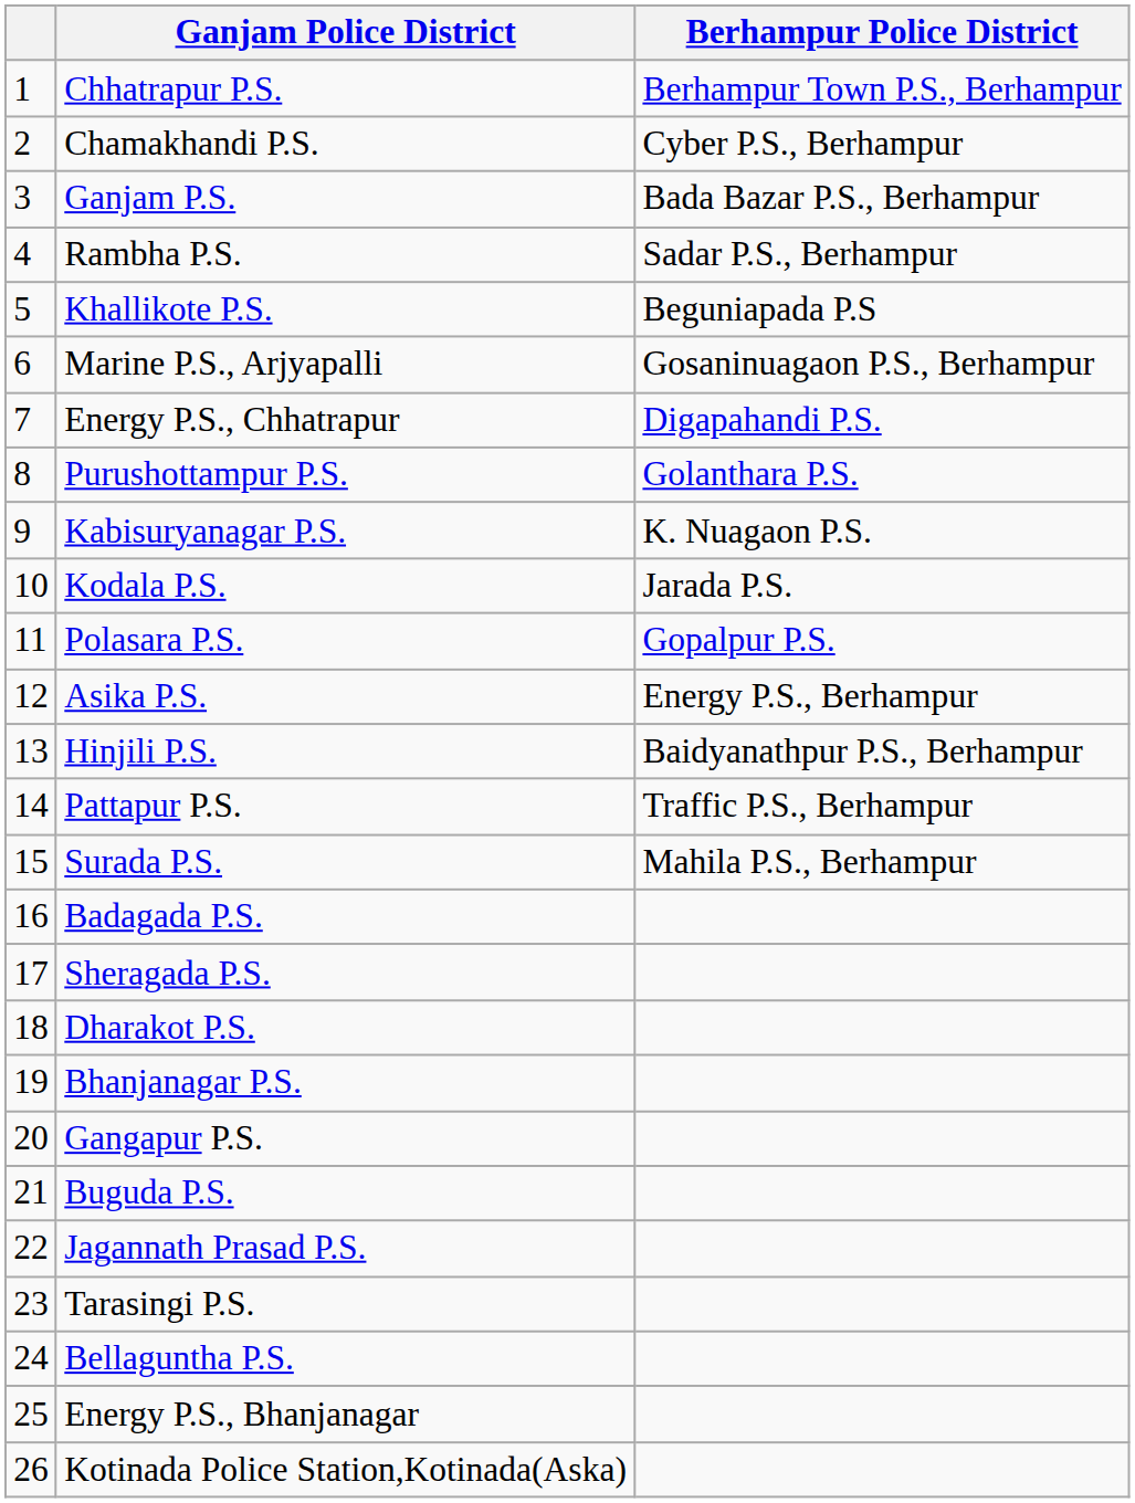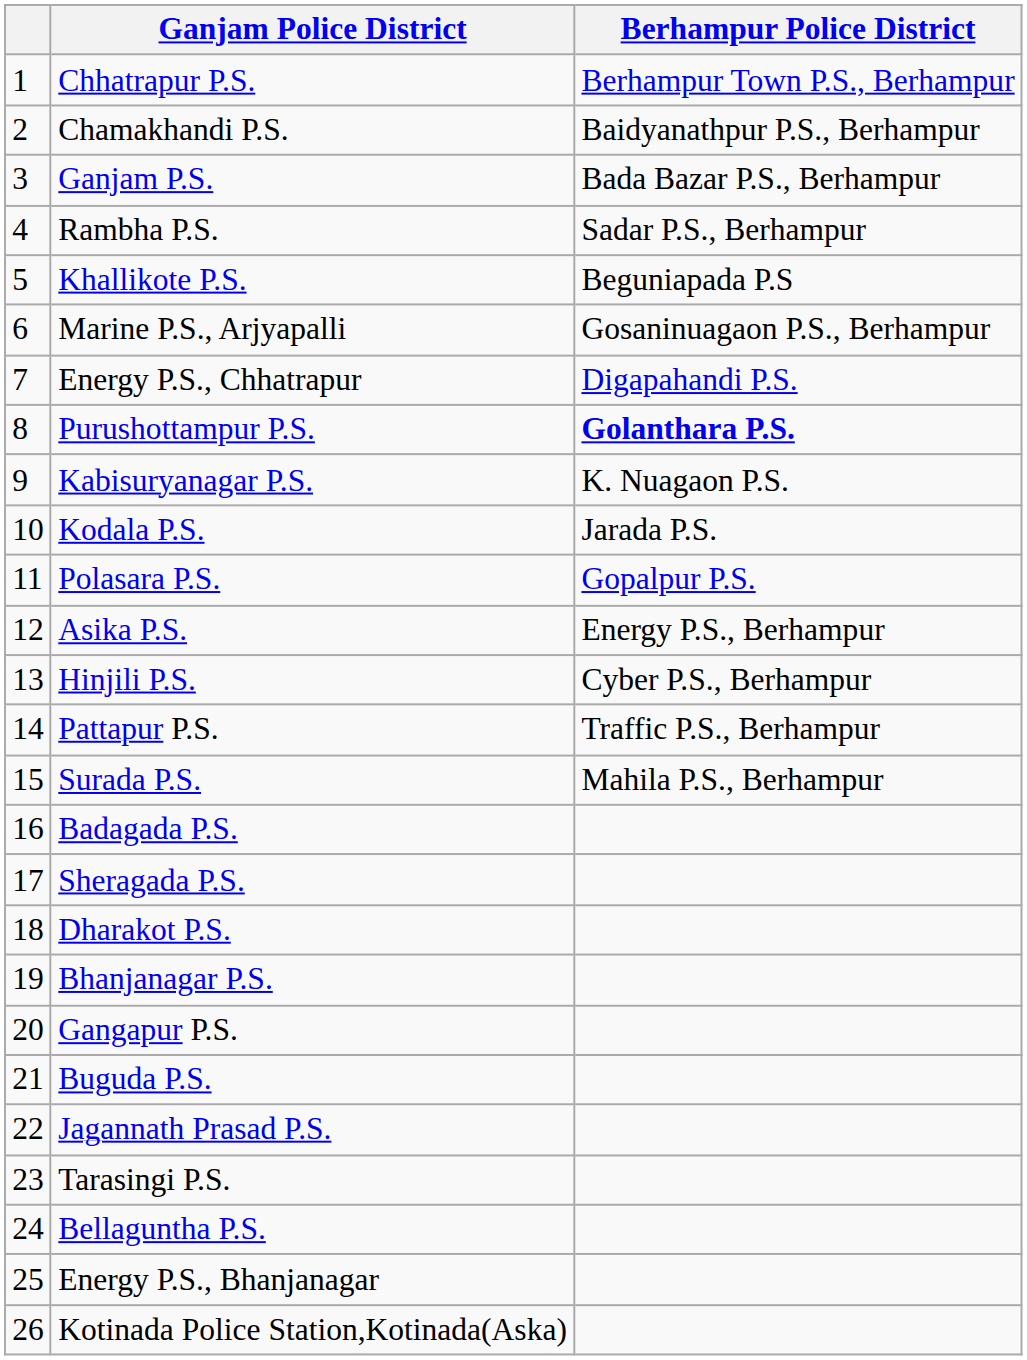Chamakhandi P.S. | Berhampur Police District: Cyber P.S., Berhampur -> Baidyanathpur P.S., Berhampur
Purushottampur P.S. | Berhampur Police District: normal -> bold
Hinjili P.S. | Berhampur Police District: Baidyanathpur P.S., Berhampur -> Cyber P.S., Berhampur
